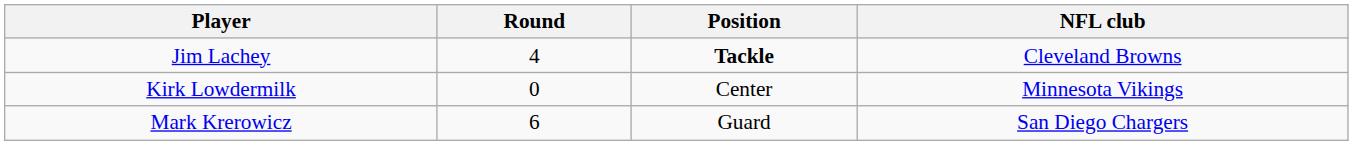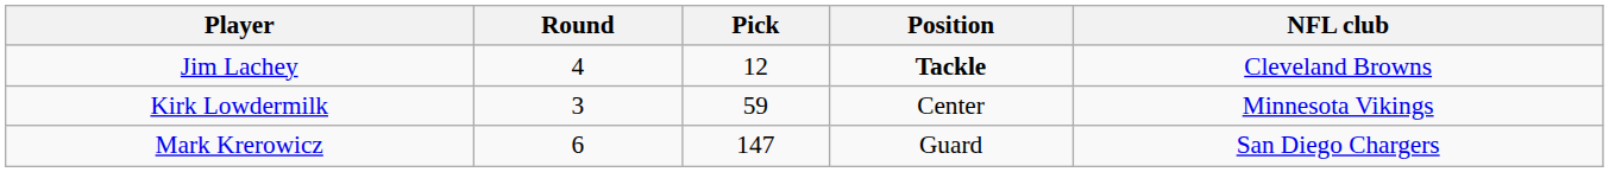+ column: Pick | 12 | 59 | 147
Kirk Lowdermilk | Round: 0 -> 3
